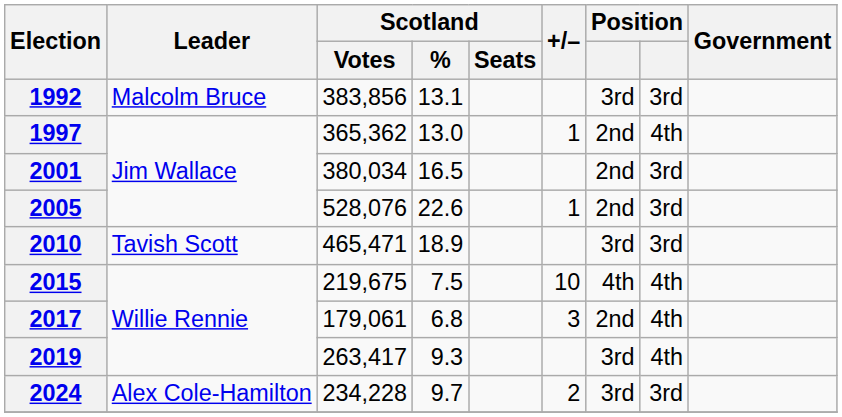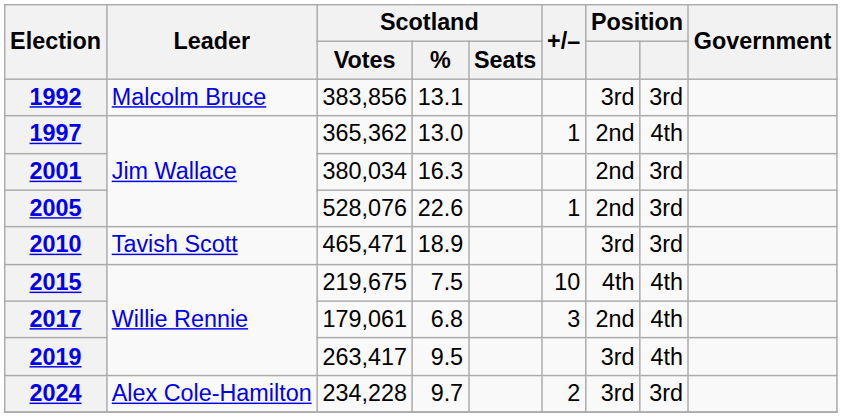2001 | Scotland / %: 16.5 -> 16.3
2019 | Scotland / %: 9.3 -> 9.5
